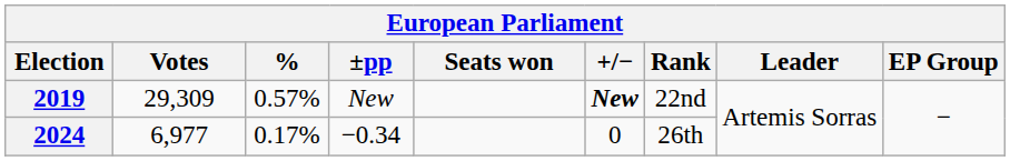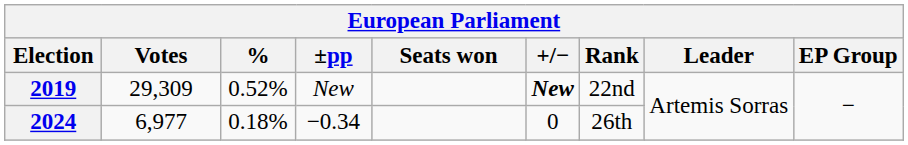2019 | %: 0.57% -> 0.52%
2024 | %: 0.17% -> 0.18%
